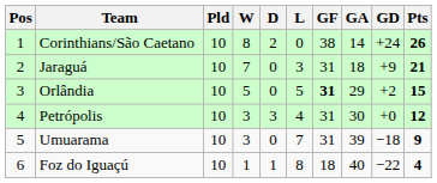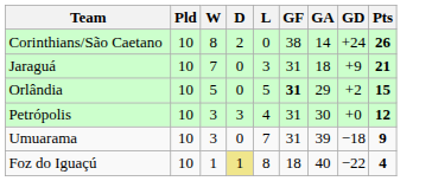- column: Pos | 1 | 2 | 3 | 4 | 5 | 6
Foz do Iguaçú | D: no background -> khaki background
